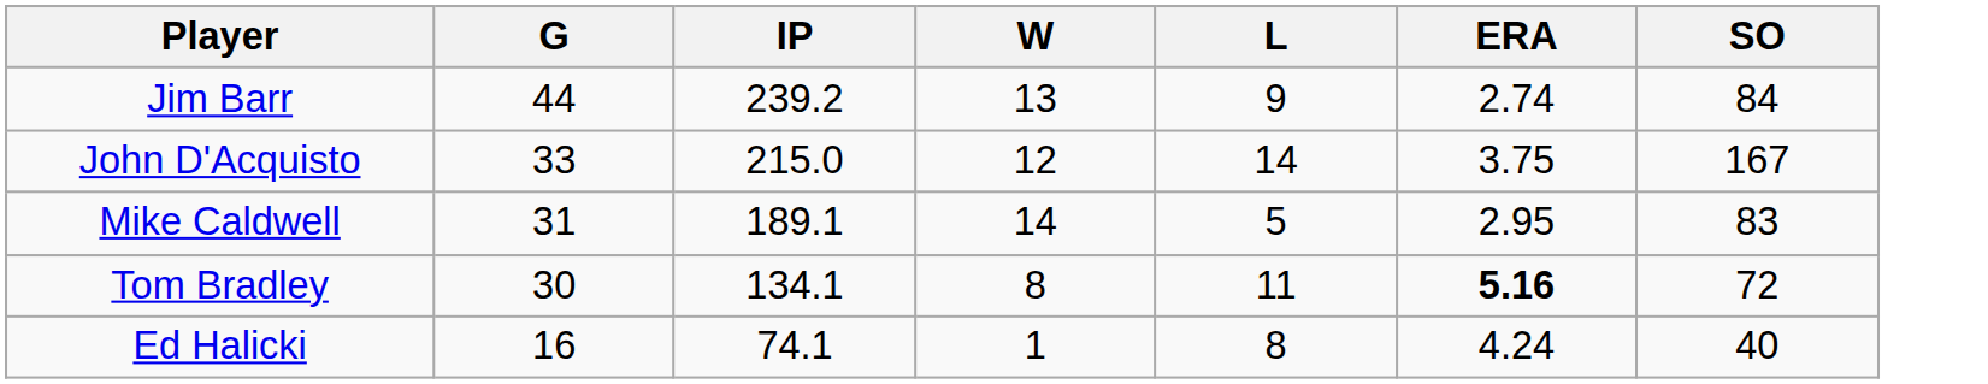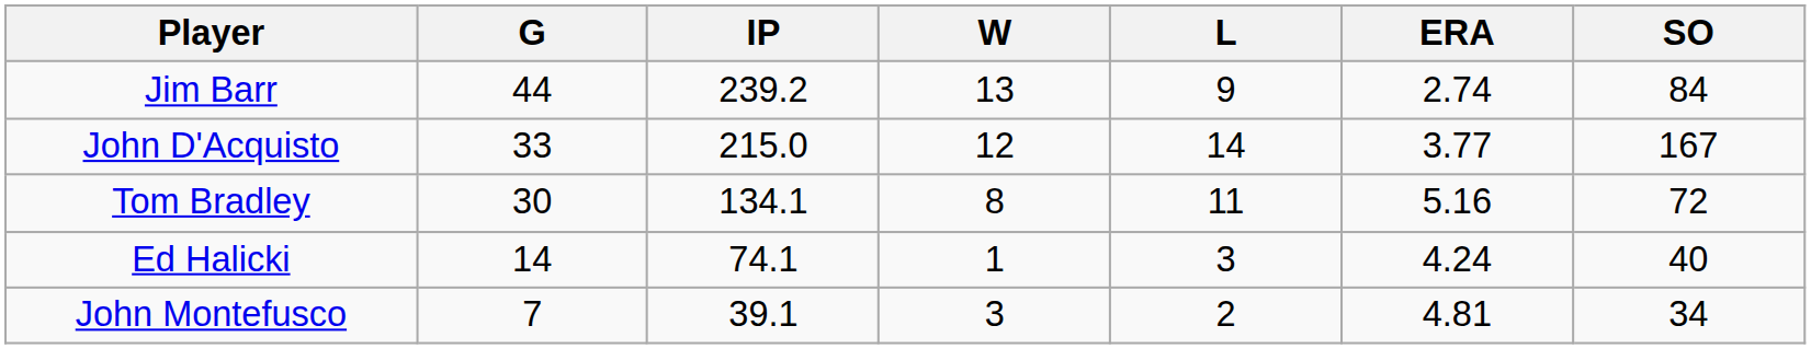John D'Acquisto | ERA: 3.75 -> 3.77
- row: Mike Caldwell | 31 | 189.1 | 14 | 5 | 2.95 | 83
Tom Bradley | ERA: bold -> normal
Ed Halicki | G: 16 -> 14
Ed Halicki | L: 8 -> 3
+ row: John Montefusco | 7 | 39.1 | 3 | 2 | 4.81 | 34
